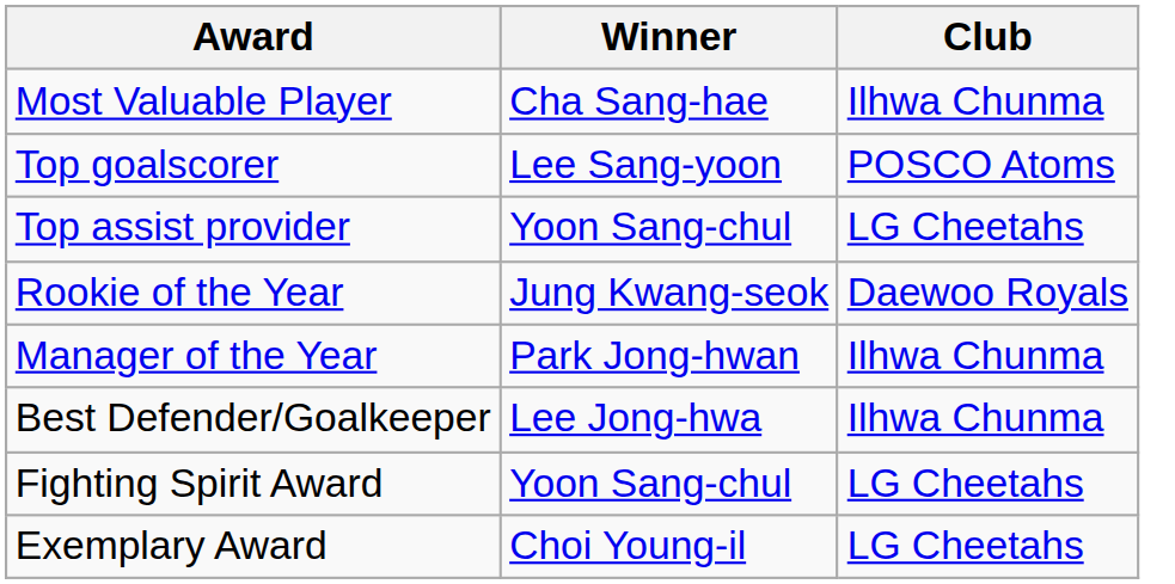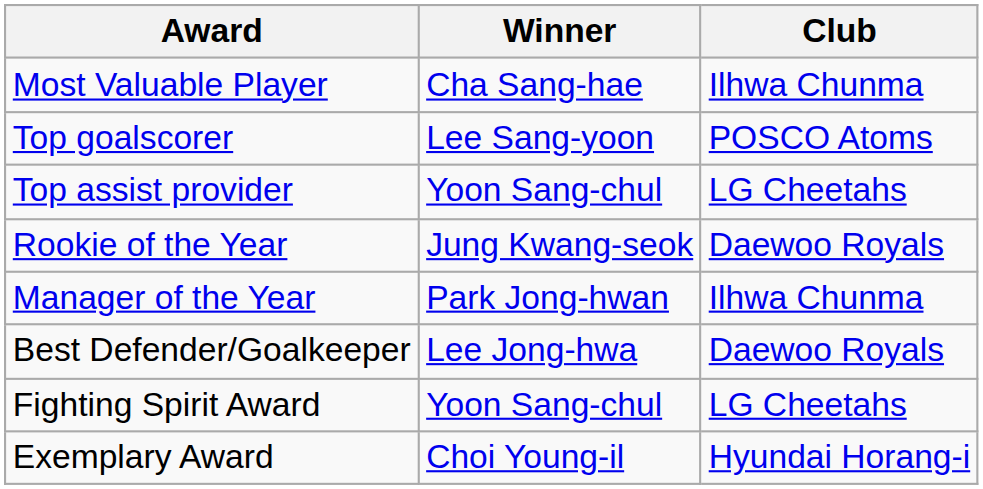Best Defender/Goalkeeper | Club: Ilhwa Chunma -> Daewoo Royals
Exemplary Award | Club: LG Cheetahs -> Hyundai Horang-i
